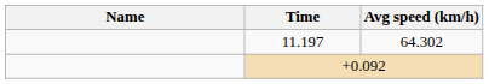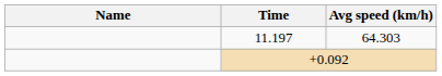11.197 | Avg speed (km/h): 64.302 -> 64.303
